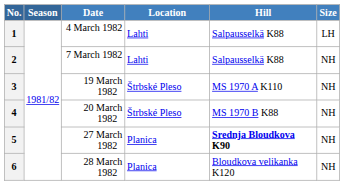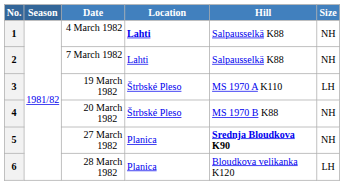1 | Location: normal -> bold
1 | Size: LH -> NH
3 | Size: NH -> LH
6 | Size: NH -> LH
